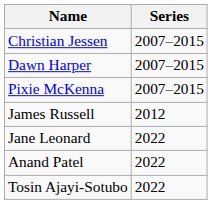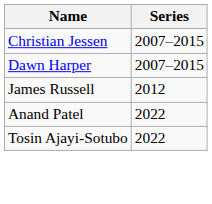- row: Pixie McKenna | 2007–2015
- row: Jane Leonard | 2022
